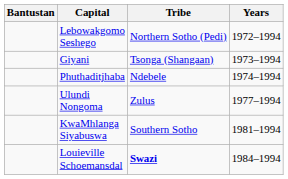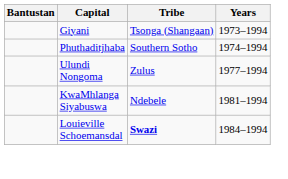- row: Lebowakgomo Seshego | Northern Sotho (Pedi) | 1972–1994
Phuthaditjhaba | Tribe: Ndebele -> Southern Sotho
KwaMhlanga Siyabuswa | Tribe: Southern Sotho -> Ndebele
